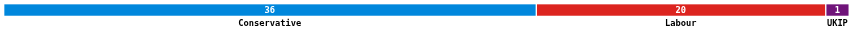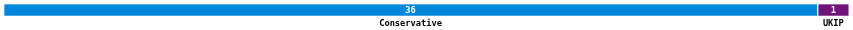- column: 20 | Labour
